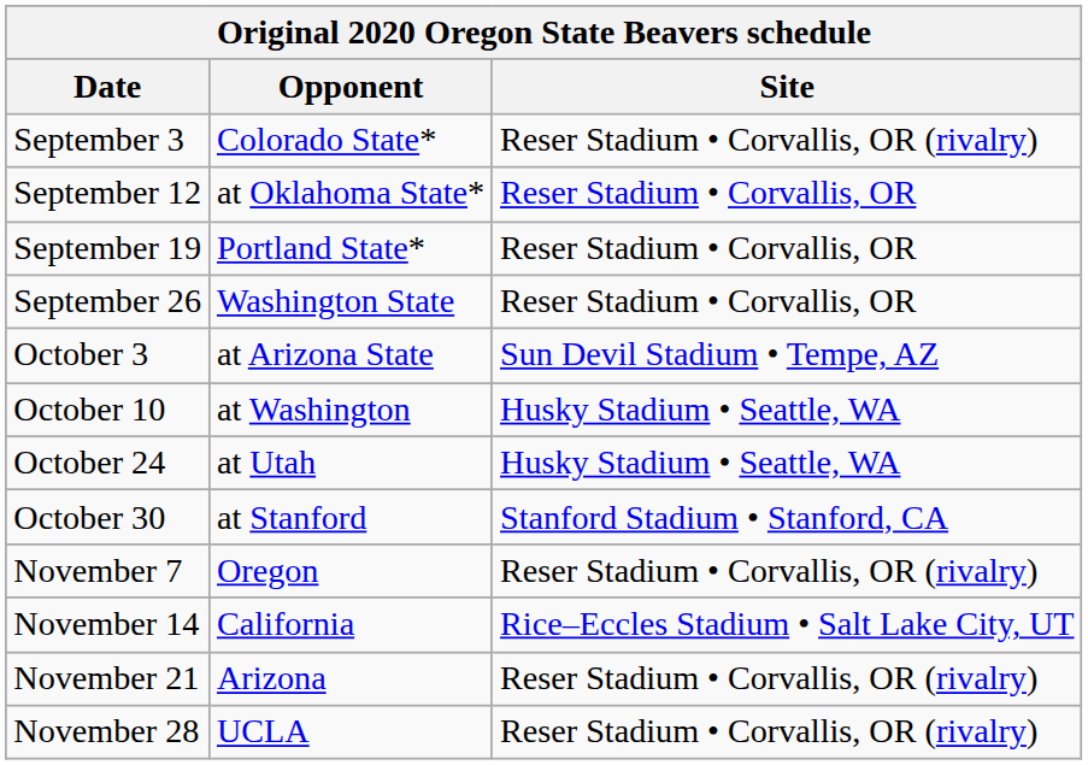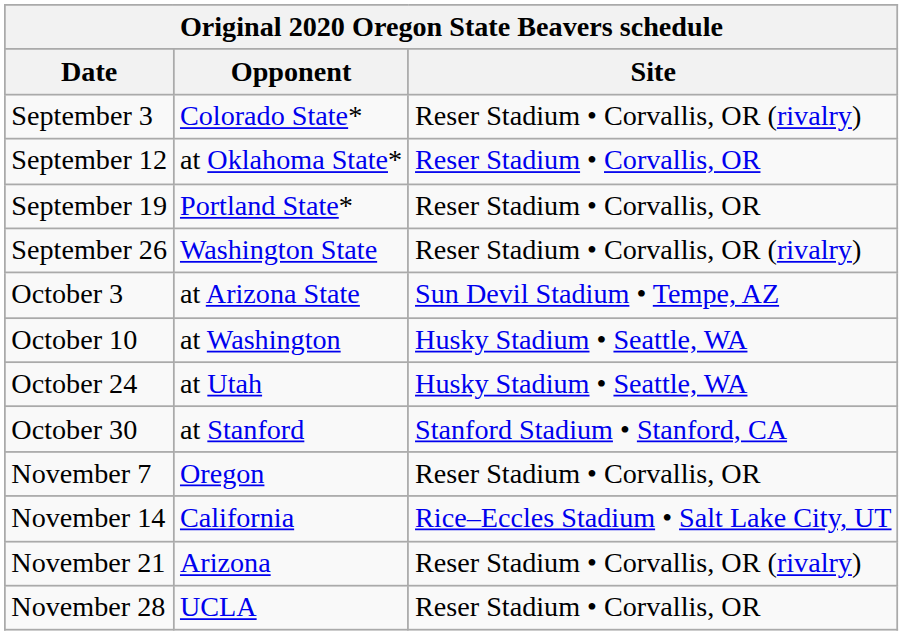September 26 | Site: Reser Stadium • Corvallis, OR -> Reser Stadium • Corvallis, OR (rivalry)
November 7 | Site: Reser Stadium • Corvallis, OR (rivalry) -> Reser Stadium • Corvallis, OR
November 28 | Site: Reser Stadium • Corvallis, OR (rivalry) -> Reser Stadium • Corvallis, OR
